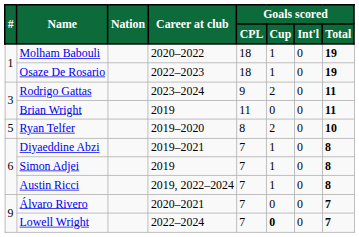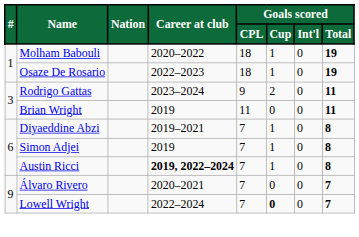- row: 5 | Ryan Telfer | 2019–2020 | 8 | 2 | 0 | 10
Austin Ricci | Career at club: normal -> bold
